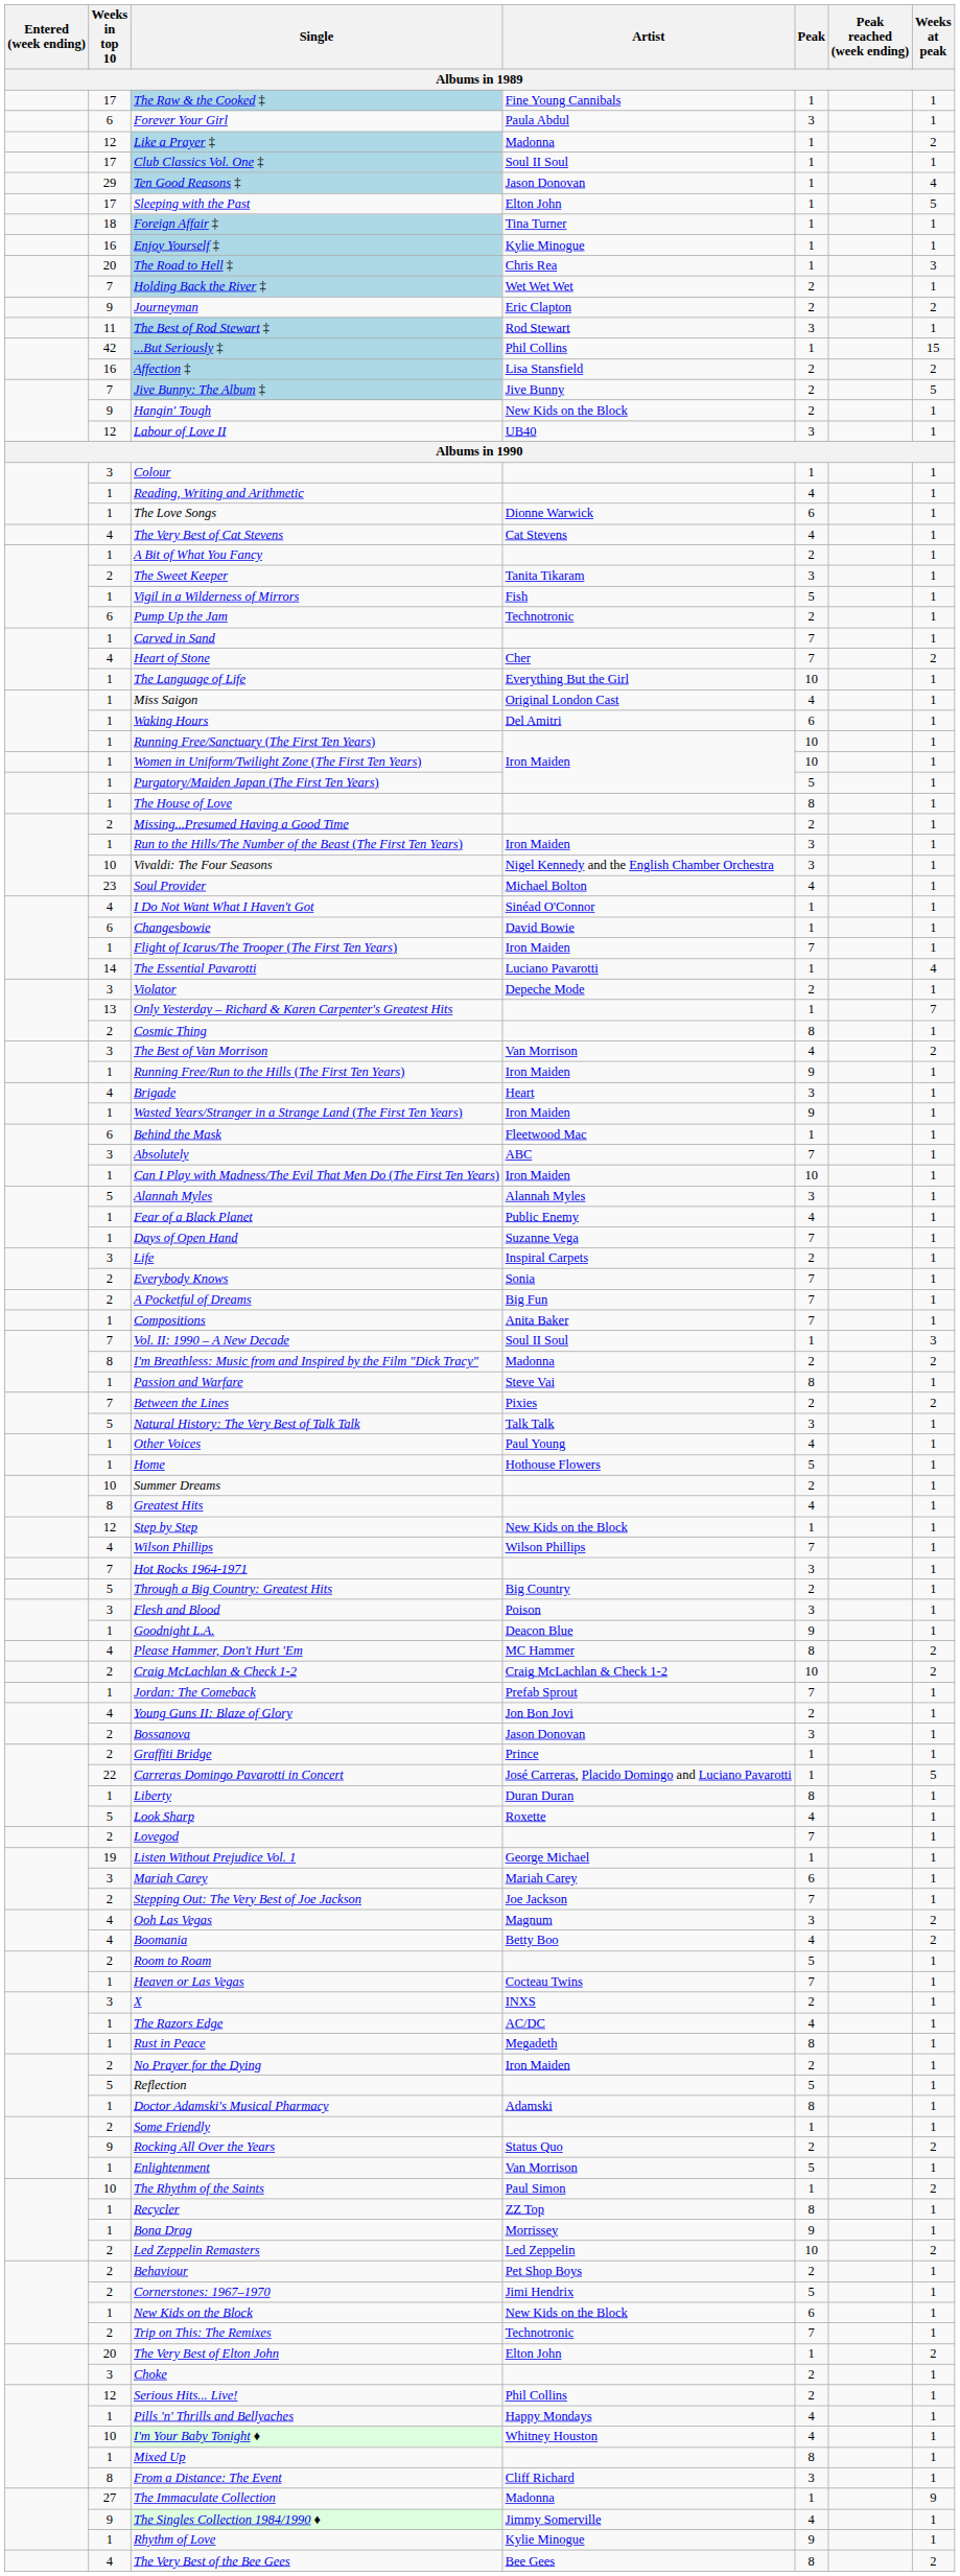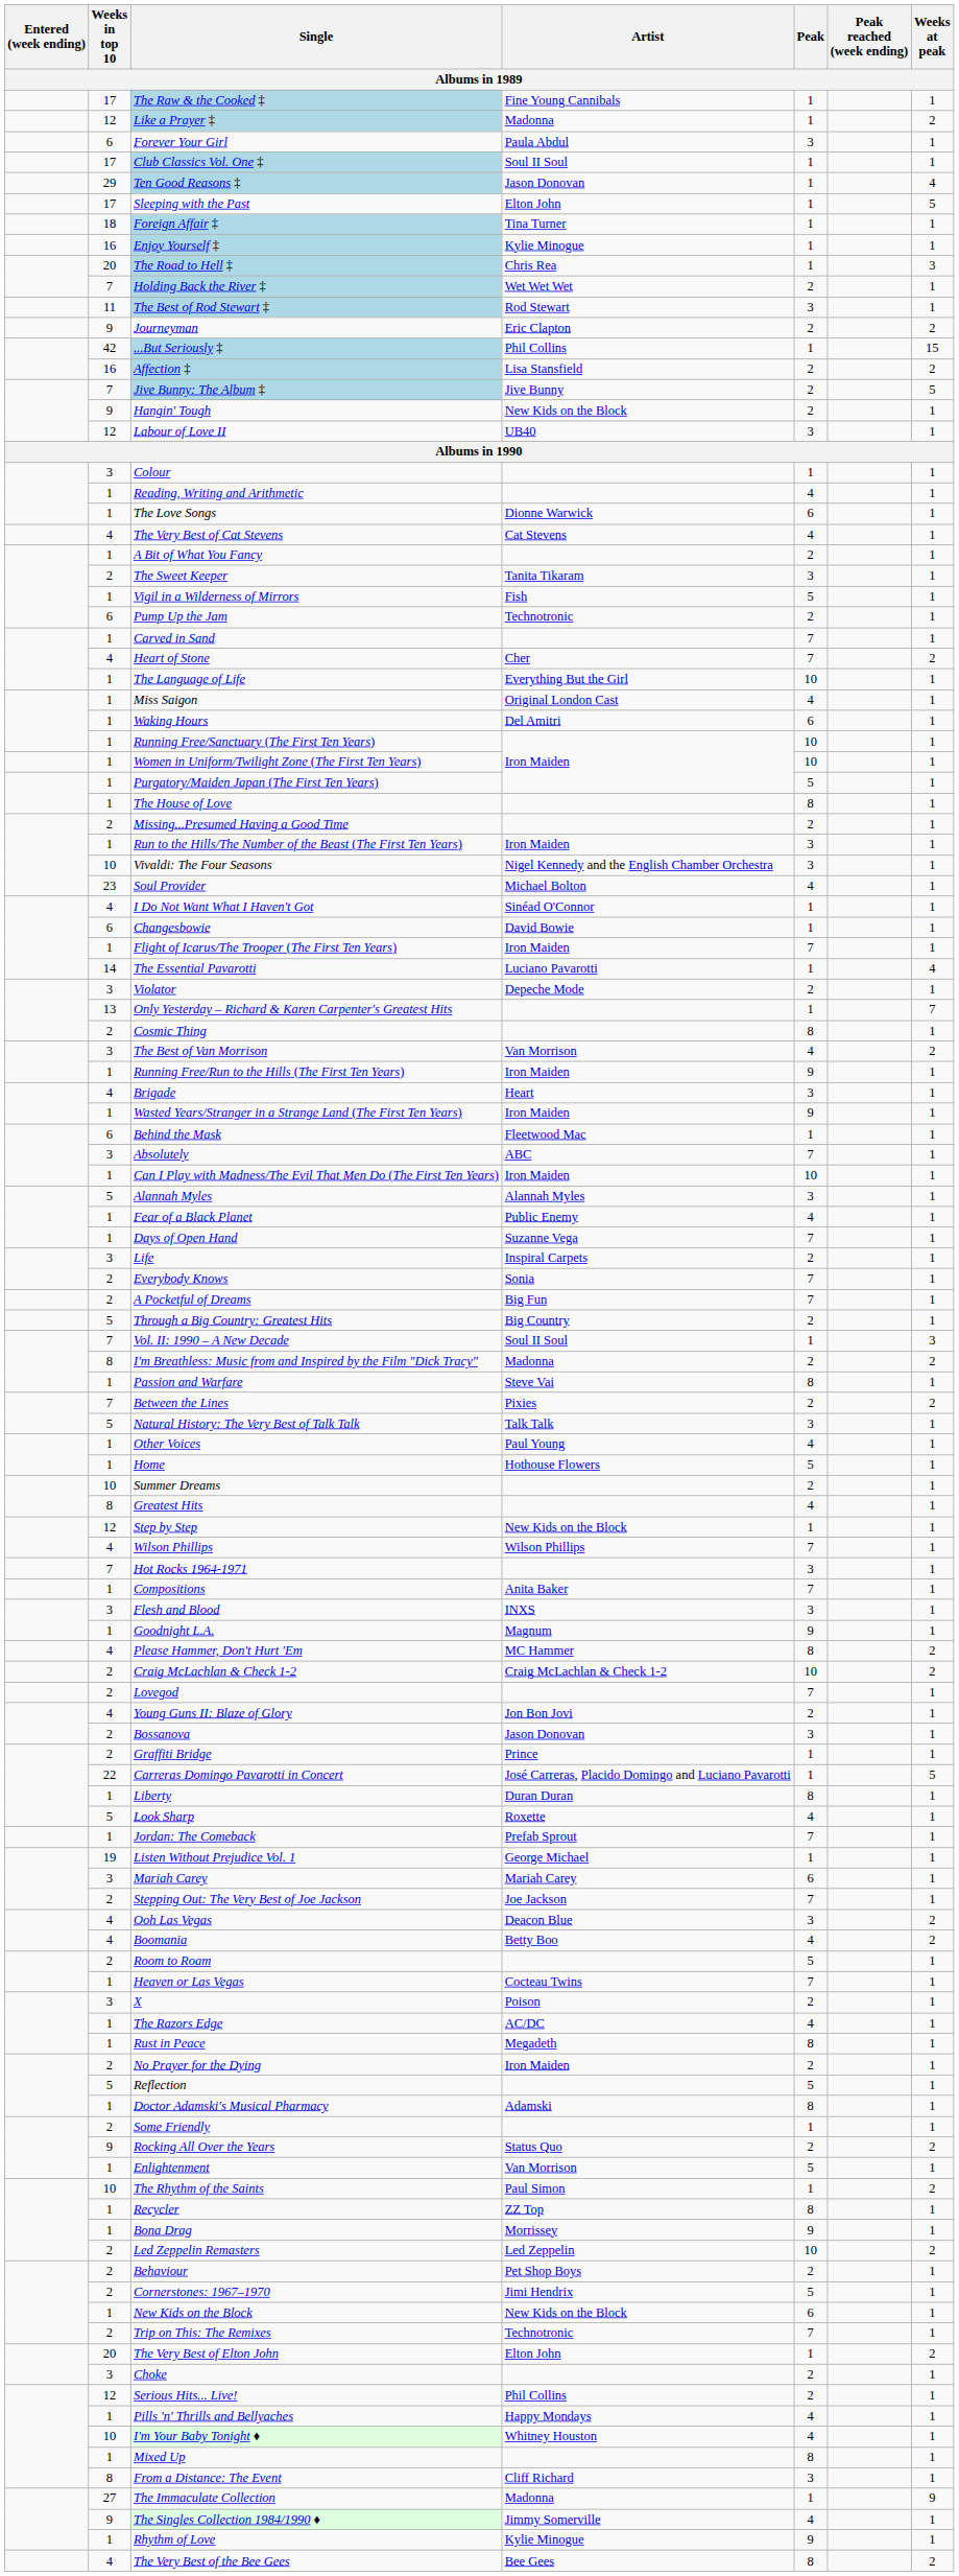rows swapped: Like a Prayer ‡ <-> Forever Your Girl
rows swapped: Journeyman <-> The Best of Rod Stewart ‡
rows swapped: Through a Big Country: Greatest Hits <-> Compositions
Flesh and Blood | Artist: Poison -> INXS
Goodnight L.A. | Artist: Deacon Blue -> Magnum
rows swapped: Lovegod <-> Jordan: The Comeback
Ooh Las Vegas | Artist: Magnum -> Deacon Blue
X | Artist: INXS -> Poison
